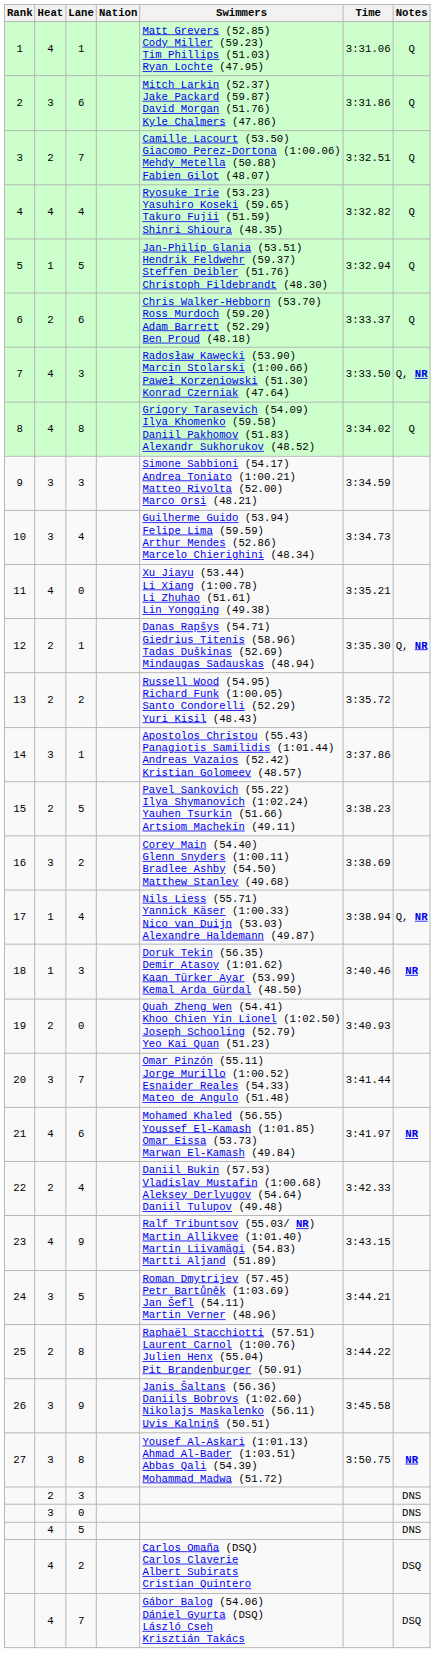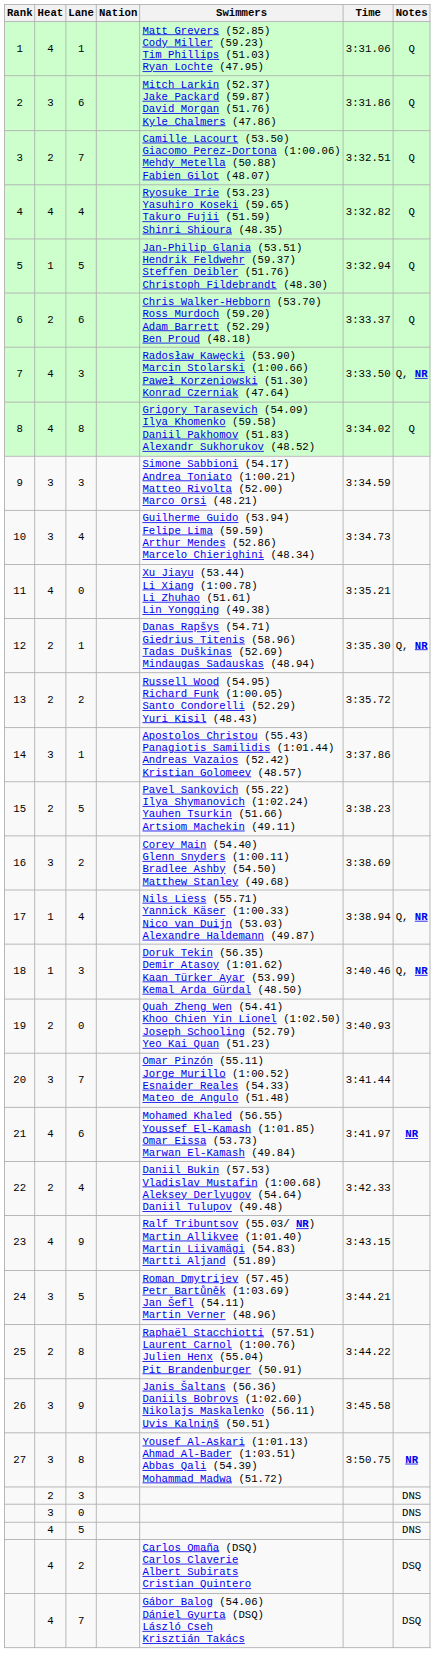18 | Notes: NR -> Q, NR
